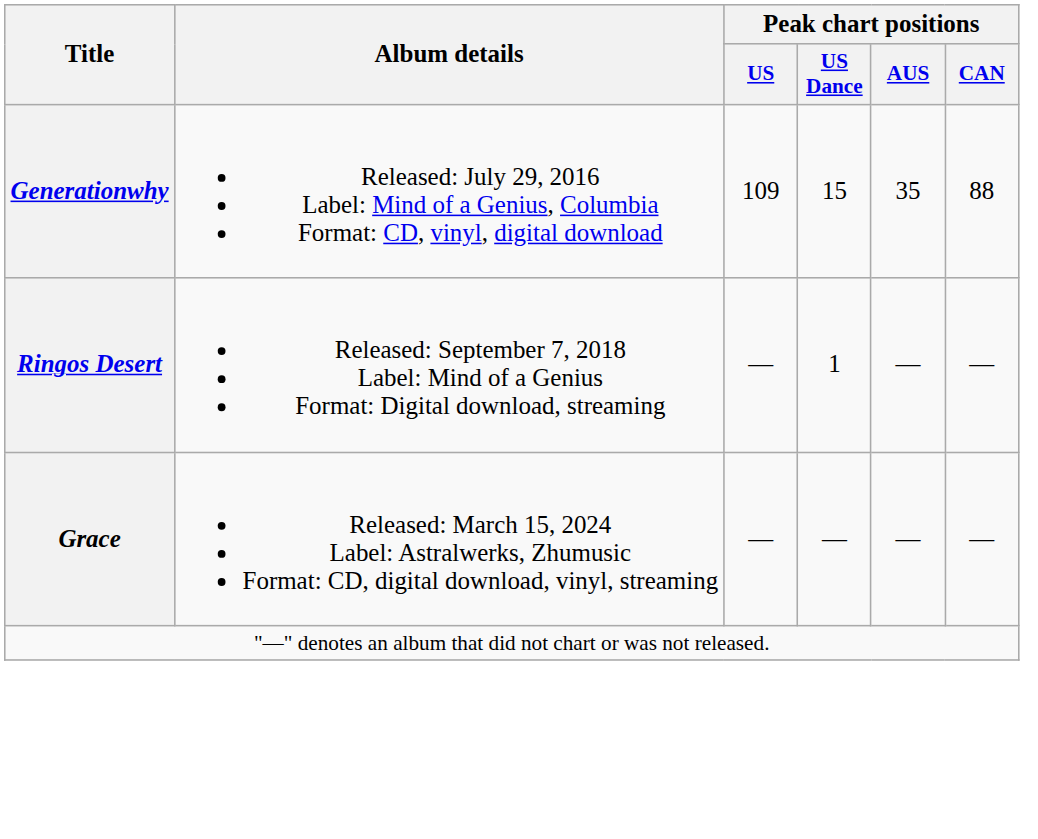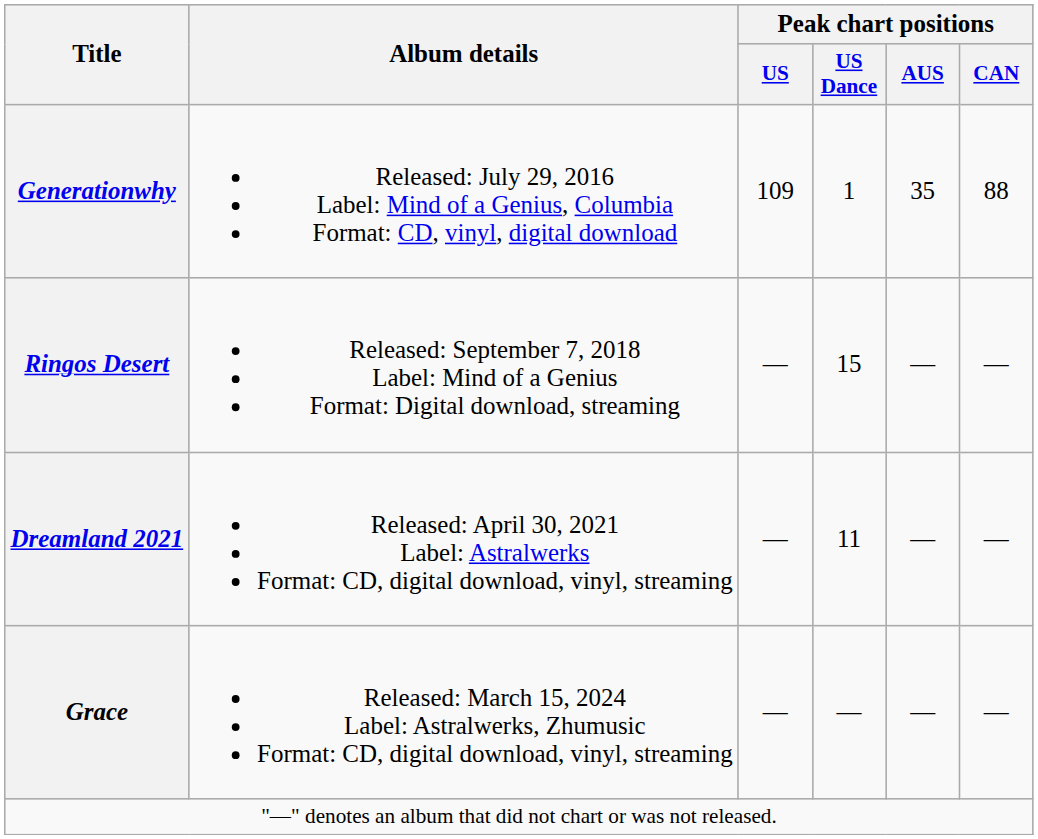Generationwhy | Peak chart positions / US Dance: 15 -> 1
Ringos Desert | Peak chart positions / US Dance: 1 -> 15
+ row: Dreamland 2021 | Released: April 30, 2021 Label: Astralwerks Format: CD, digital download, vinyl, streaming | — | 11 | — | —
